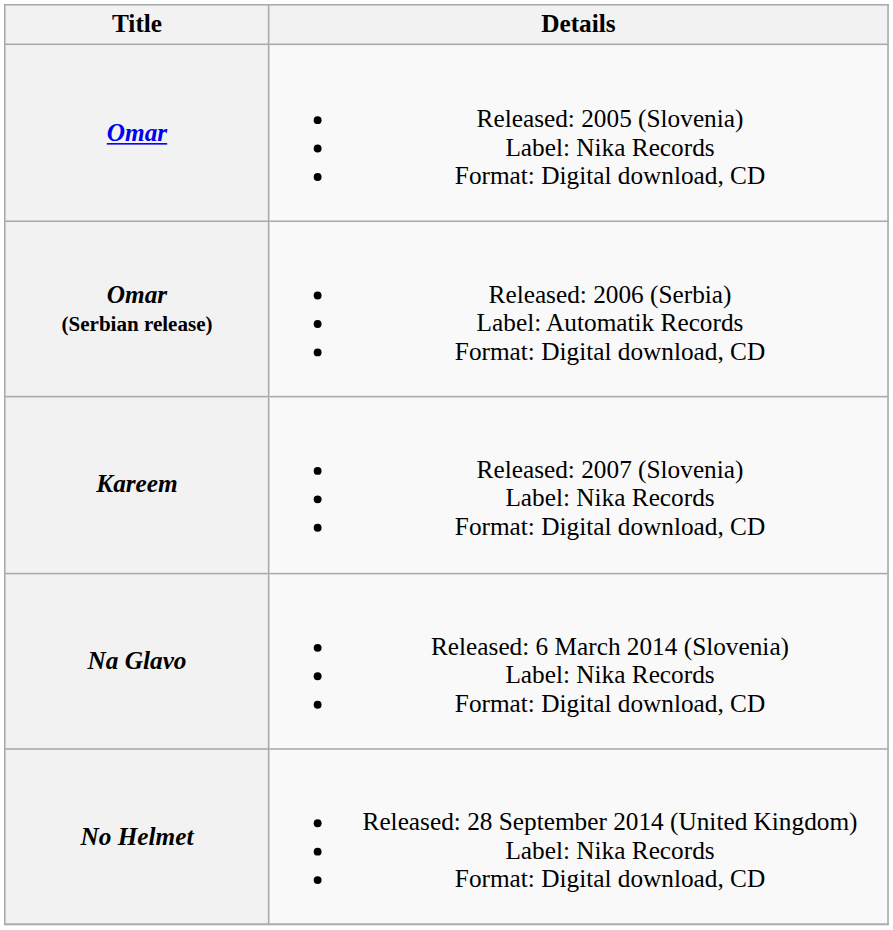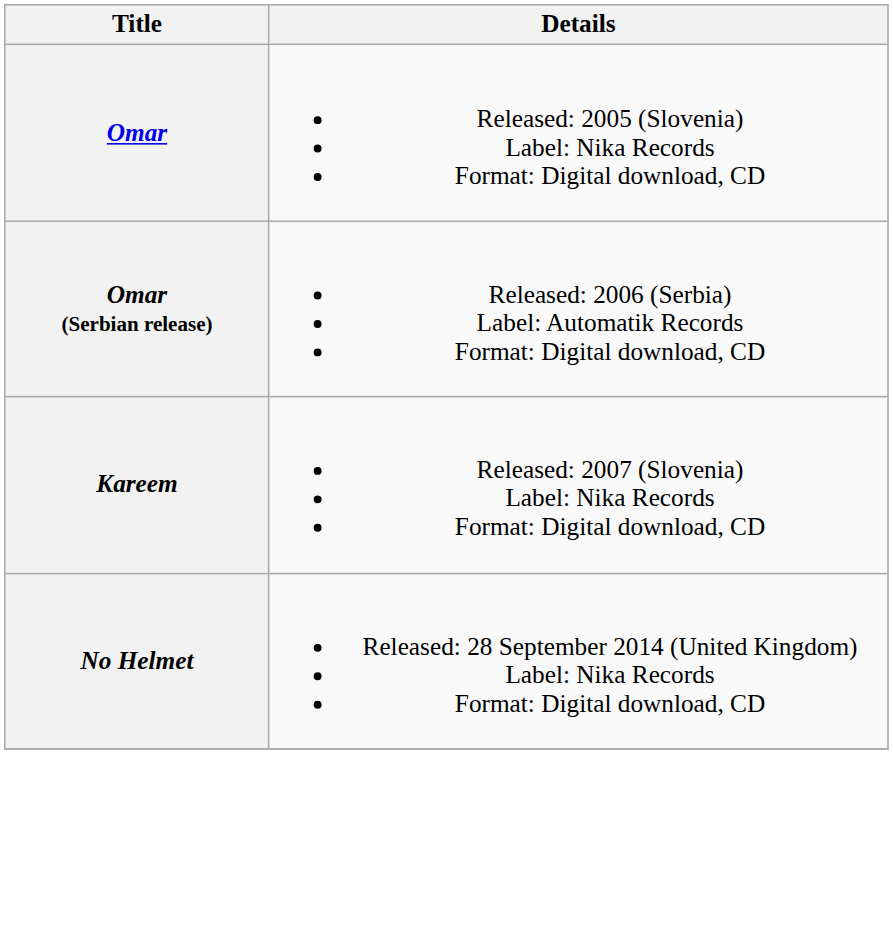- row: Na Glavo | Released: 6 March 2014 (Slovenia) Label: Nika Records Format: Digital download, CD
